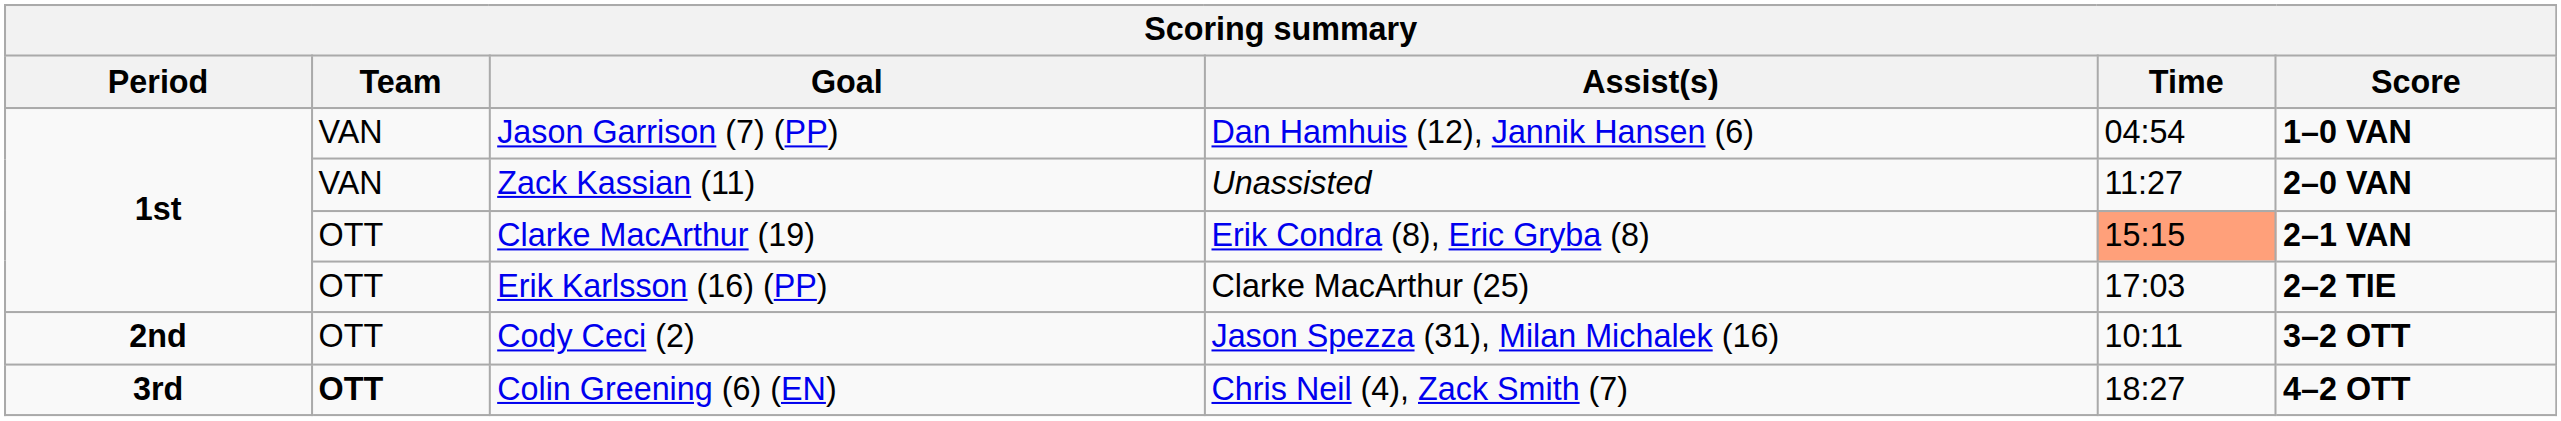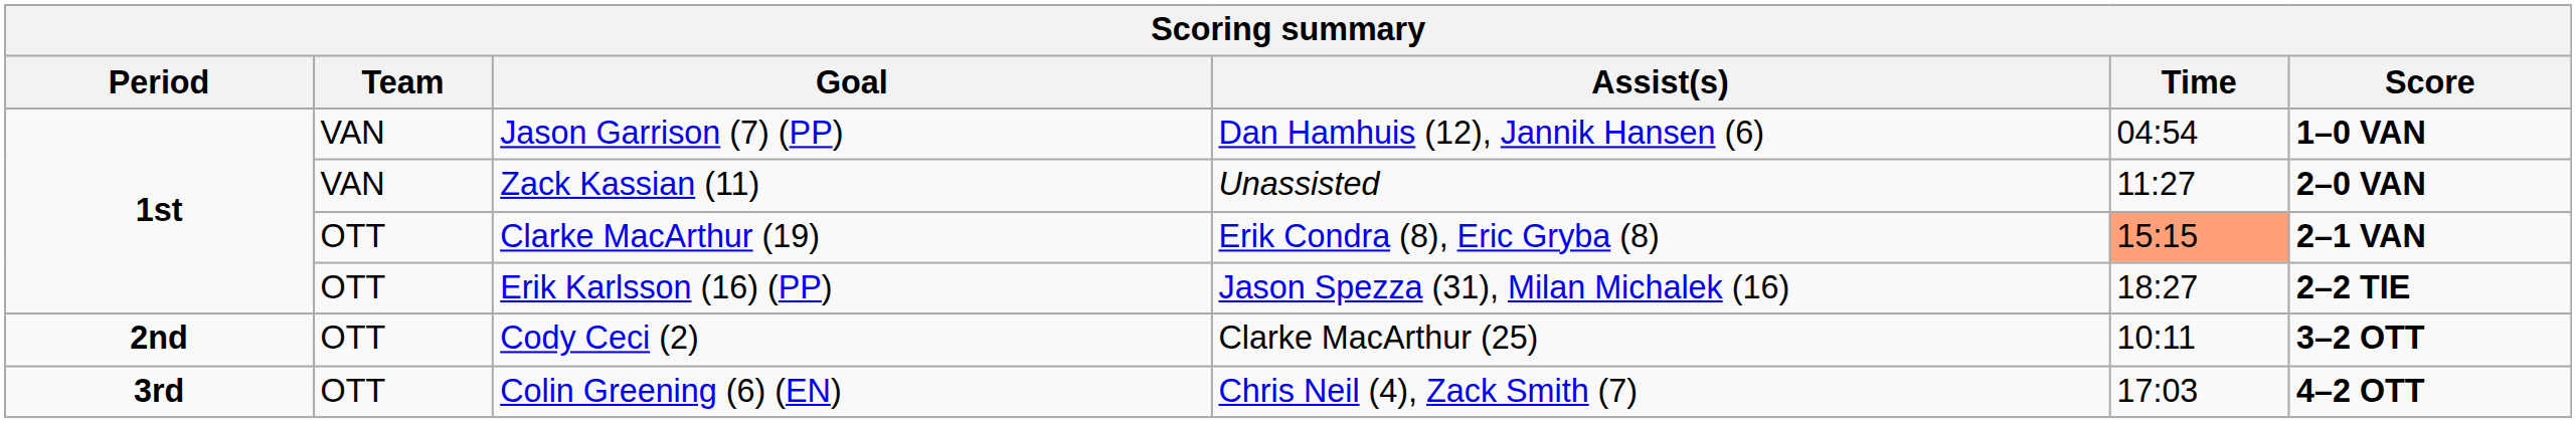Erik Karlsson (16) (PP) | Assist(s): Clarke MacArthur (25) -> Jason Spezza (31), Milan Michalek (16)
Erik Karlsson (16) (PP) | Time: 17:03 -> 18:27
Cody Ceci (2) | Assist(s): Jason Spezza (31), Milan Michalek (16) -> Clarke MacArthur (25)
Colin Greening (6) (EN) | Team: bold -> normal
Colin Greening (6) (EN) | Time: 18:27 -> 17:03
